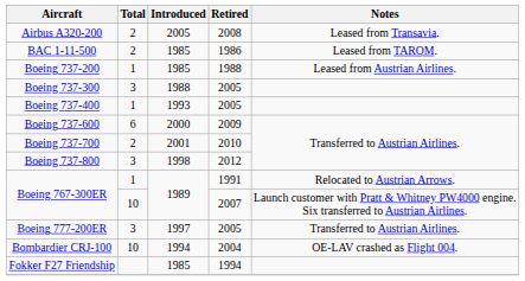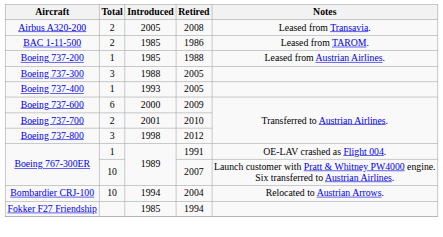Boeing 767-300ER / 1991 | Notes: Relocated to Austrian Arrows. -> OE-LAV crashed as Flight 004.
- row: Boeing 777-200ER | 3 | 1997 | 2005 | Transferred to Austrian Airlines.
Bombardier CRJ-100 | Notes: OE-LAV crashed as Flight 004. -> Relocated to Austrian Arrows.
